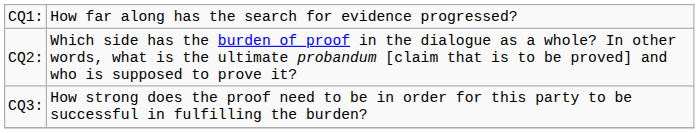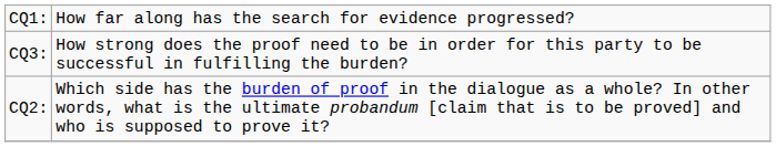rows swapped: CQ2: <-> CQ3:
